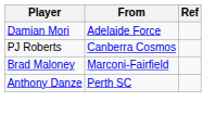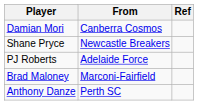Damian Mori | From: Adelaide Force -> Canberra Cosmos
+ row: Shane Pryce | Newcastle Breakers
PJ Roberts | From: Canberra Cosmos -> Adelaide Force
